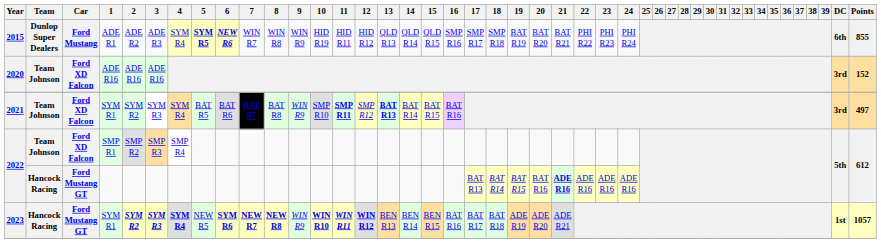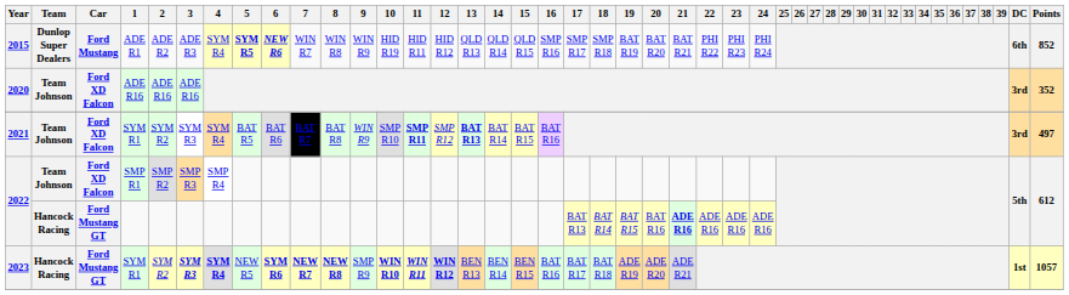2015 | Points: 855 -> 852
2020 | Points: 152 -> 352
2023 | 2: bold -> normal
2023 | 9: WIN R9 -> SMP R9
